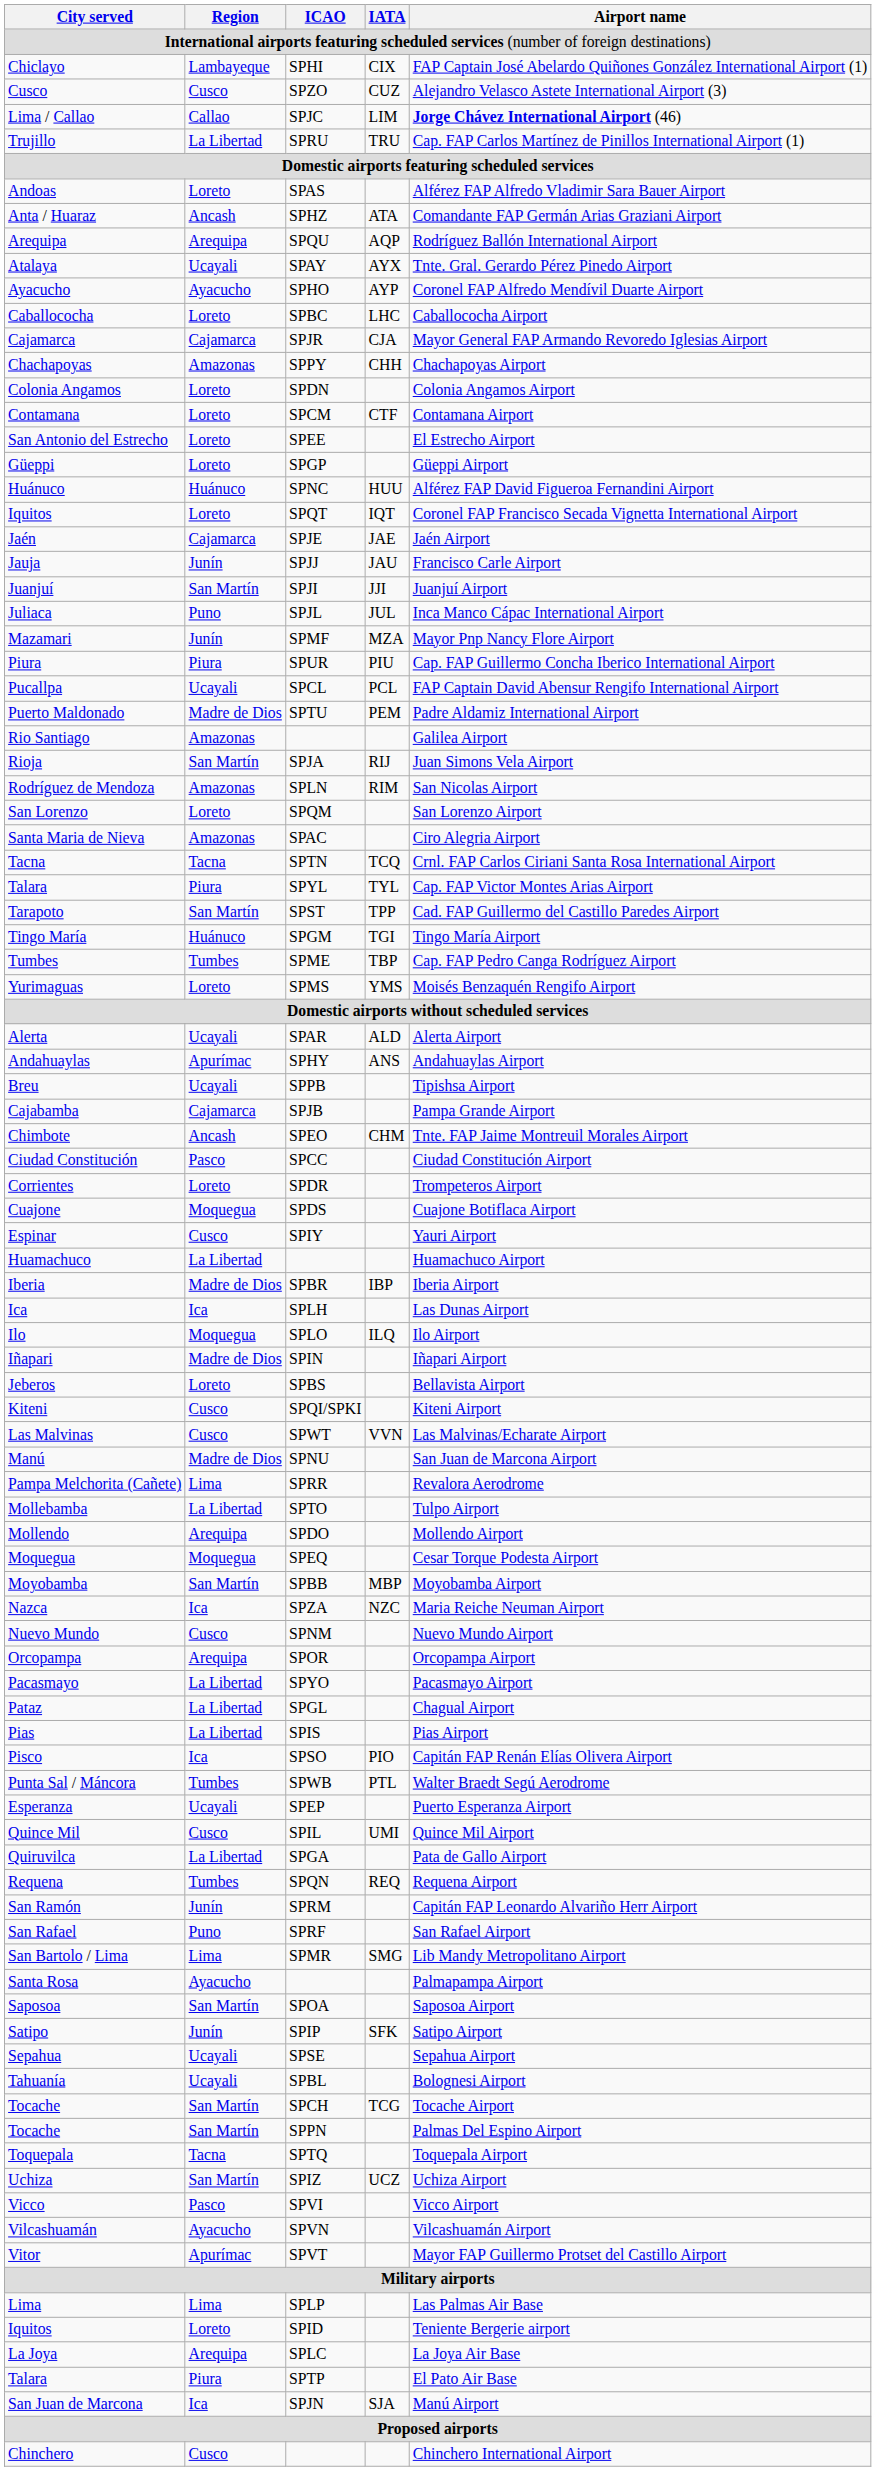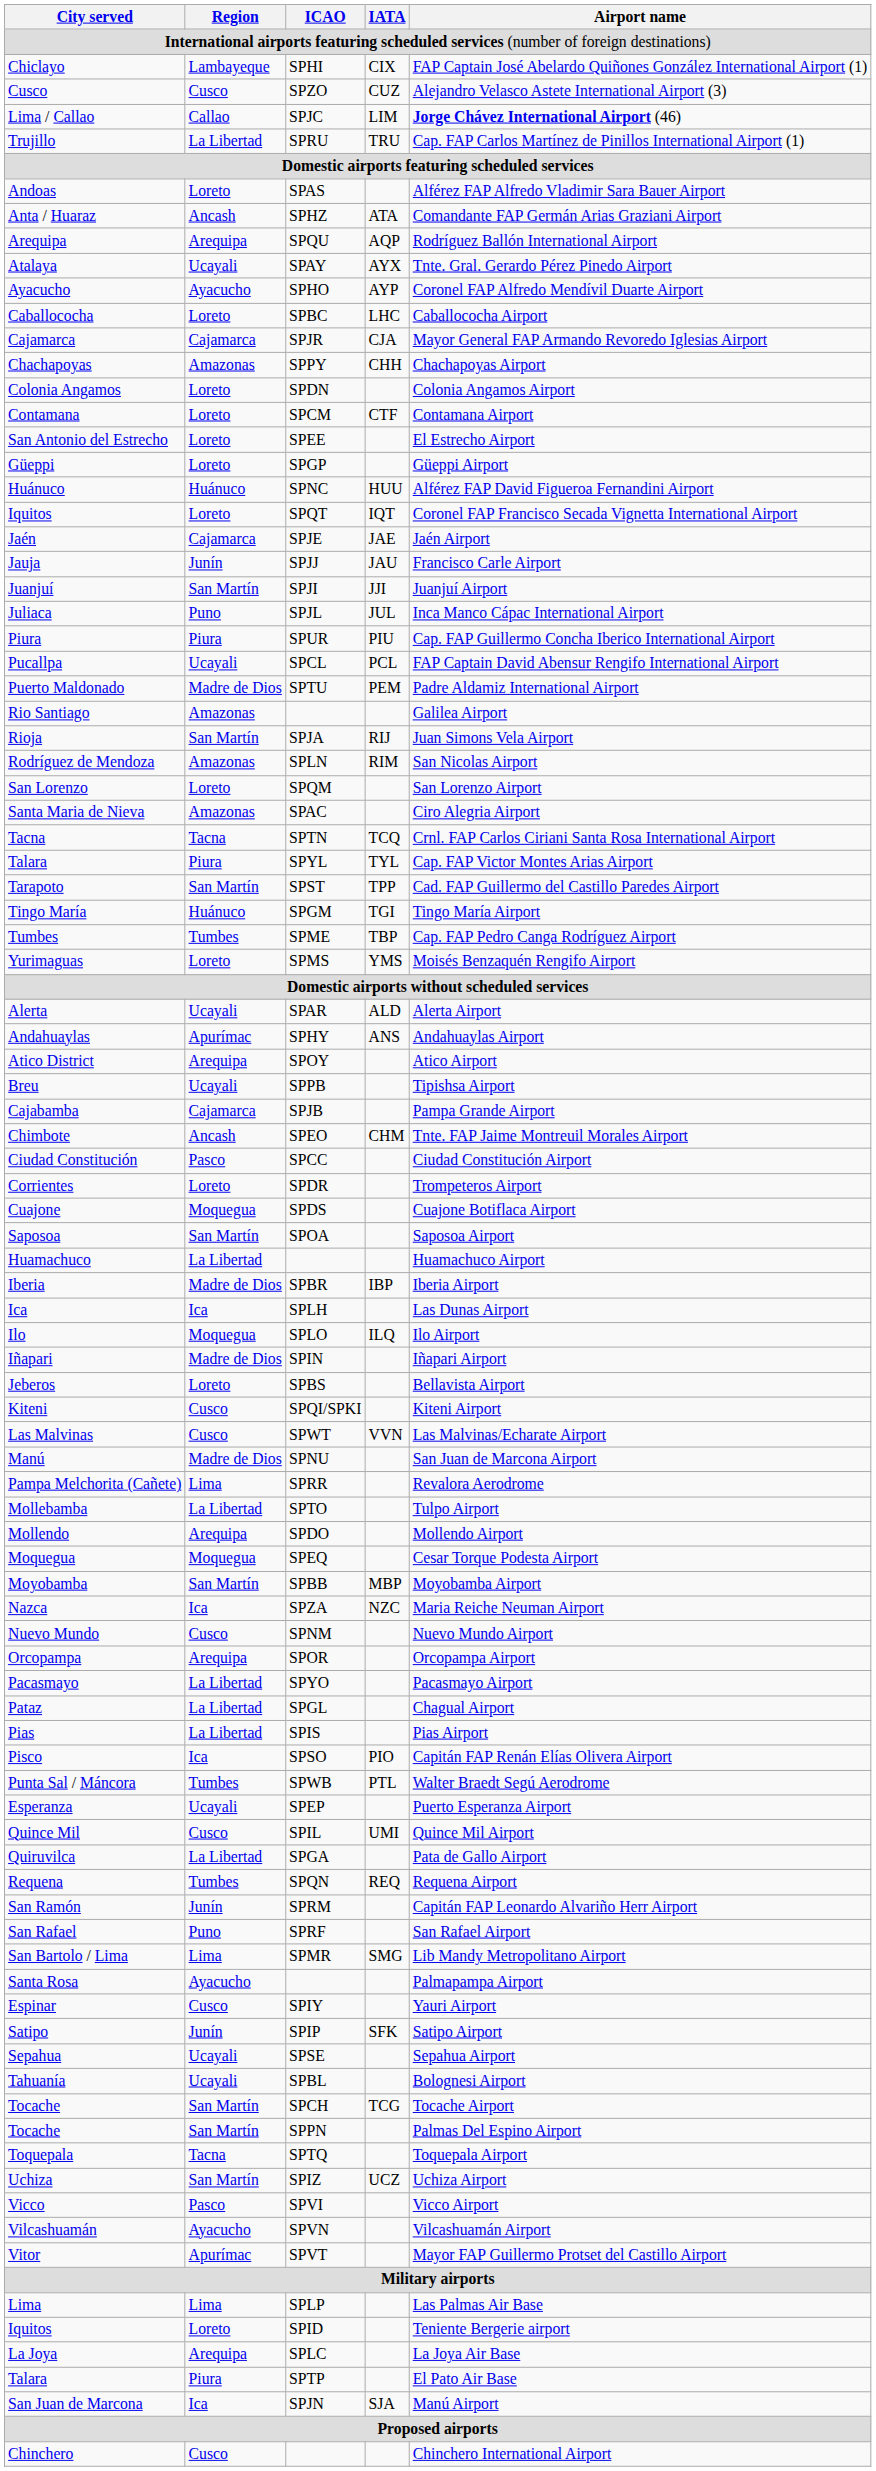- row: Mazamari | Junín | SPMF | MZA | Mayor Pnp Nancy Flore Airport
+ row: Atico District | Arequipa | SPOY | Atico Airport
rows swapped: Espinar <-> Saposoa
